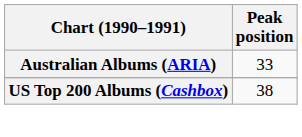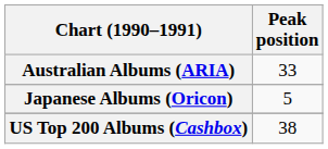+ row: Japanese Albums (Oricon) | 5
